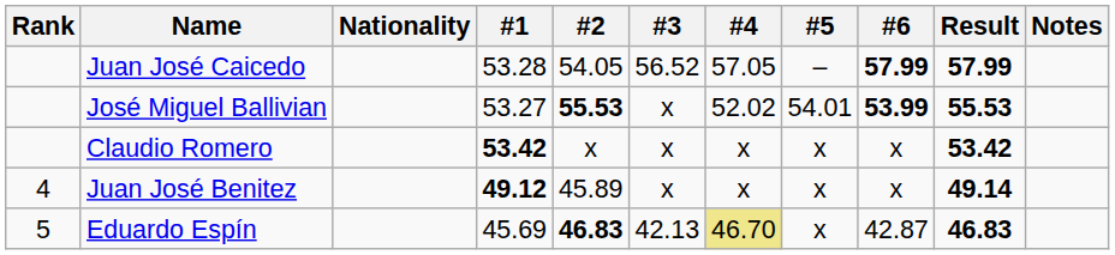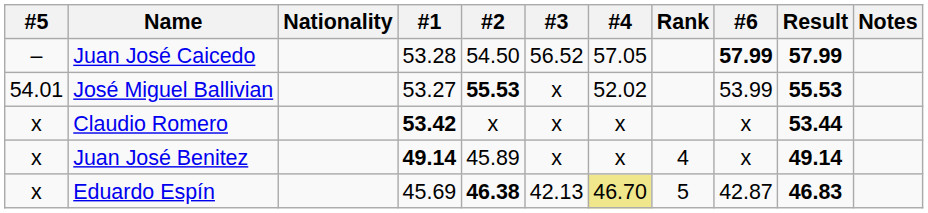columns swapped: Rank <-> #5
Juan José Caicedo | #2: 54.05 -> 54.50
José Miguel Ballivian | #6: bold -> normal
Claudio Romero | Result: 53.42 -> 53.44
Juan José Benitez | #1: 49.12 -> 49.14
Eduardo Espín | #2: 46.83 -> 46.38
